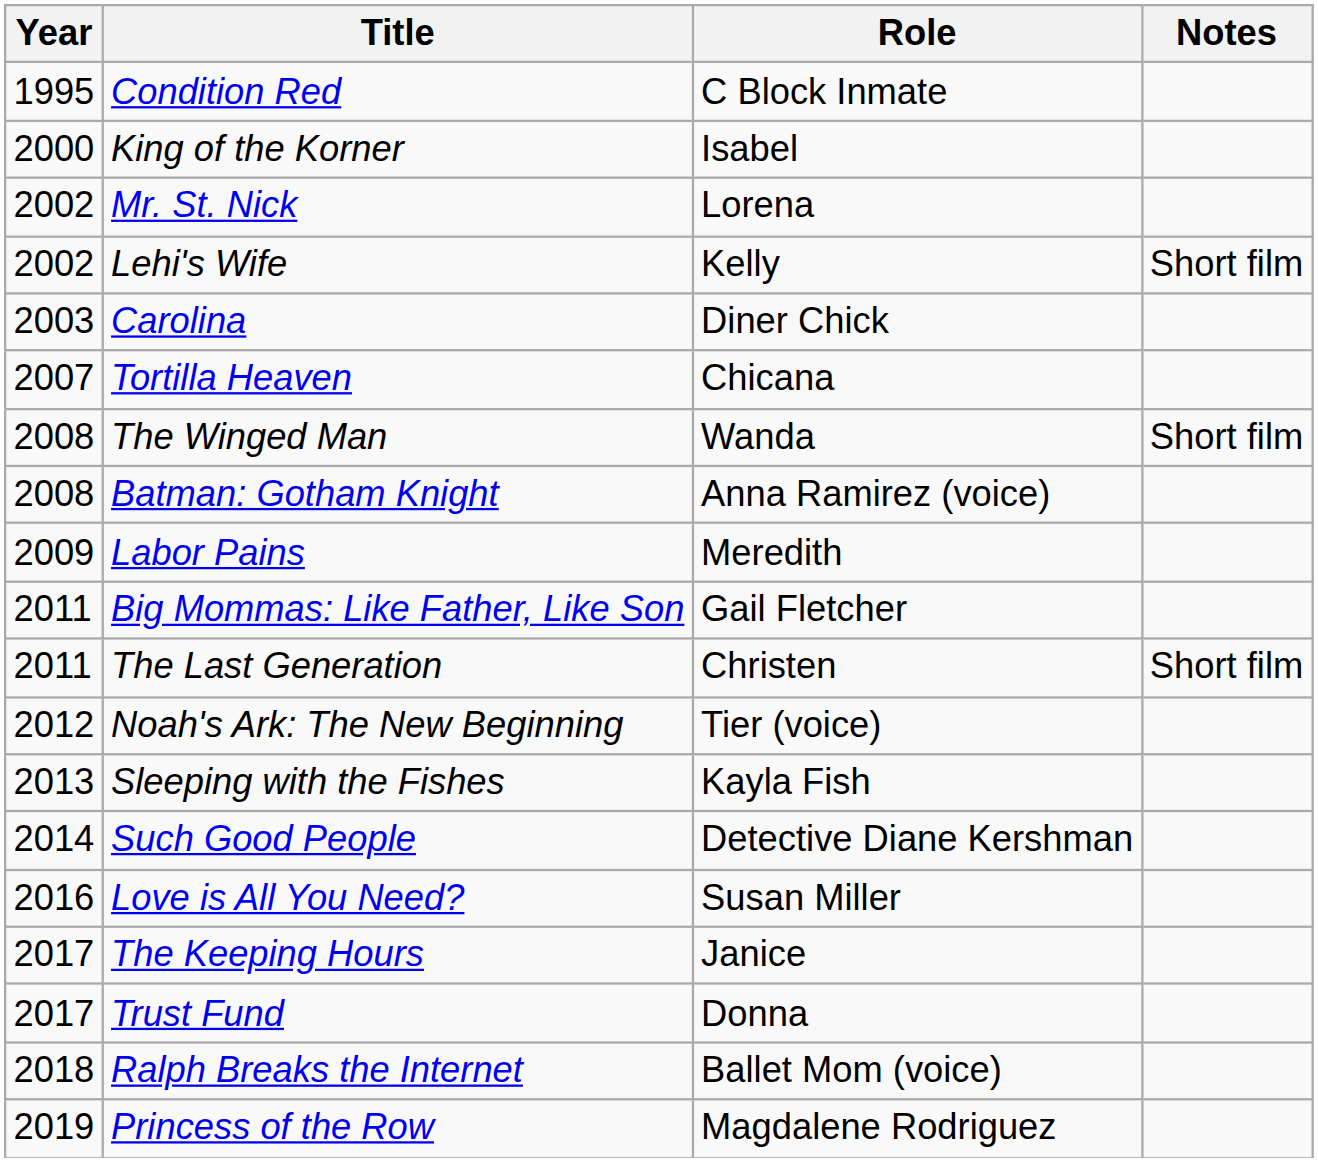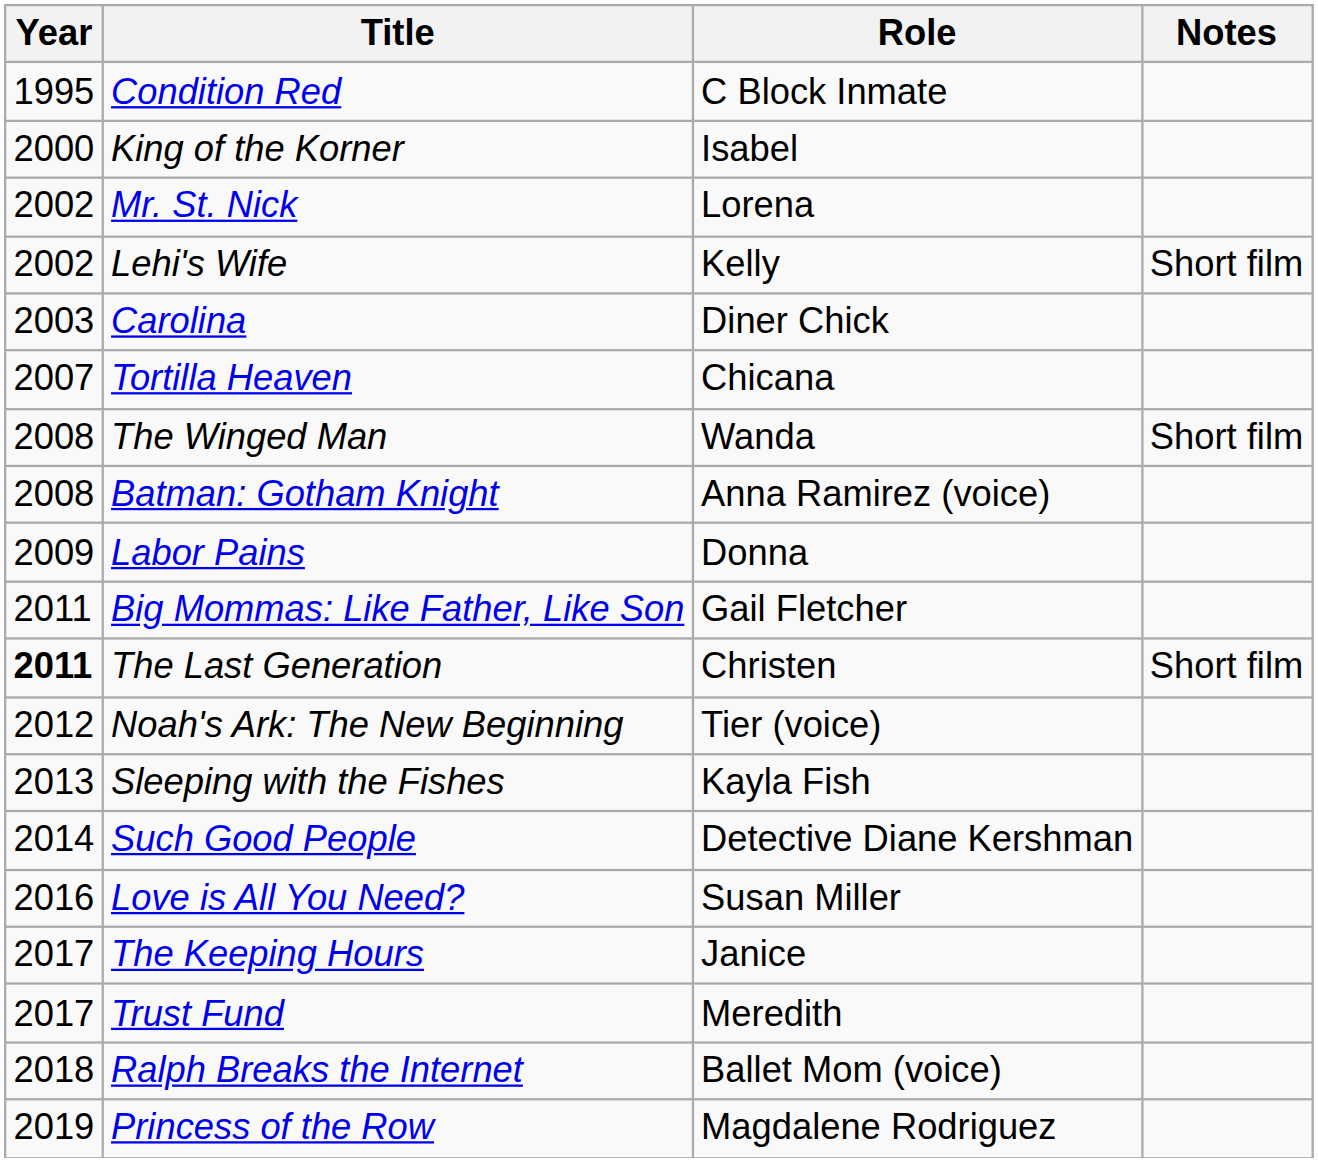Labor Pains | Role: Meredith -> Donna
The Last Generation | Year: normal -> bold
Trust Fund | Role: Donna -> Meredith
